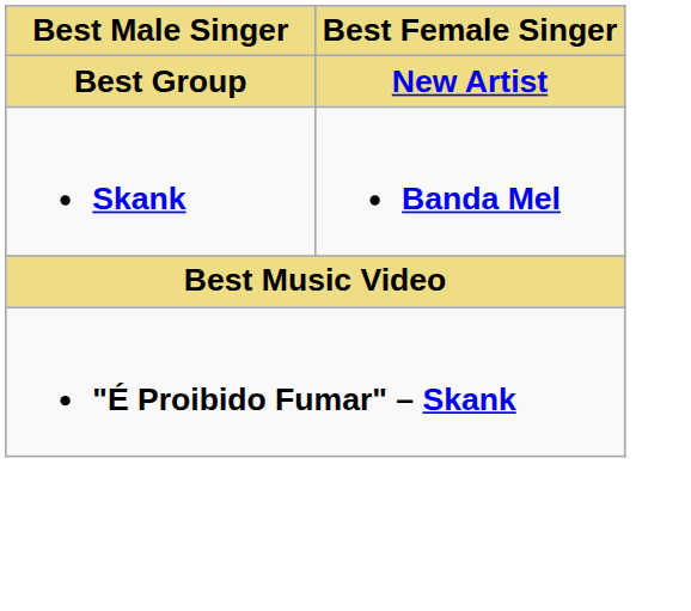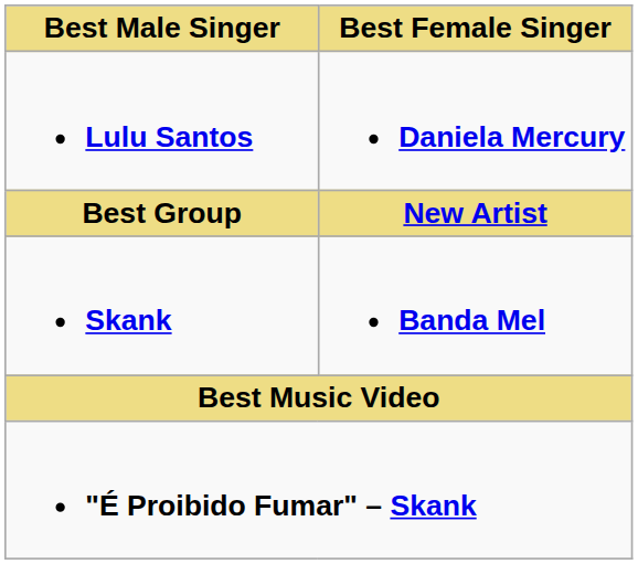+ row: Lulu Santos | Daniela Mercury
